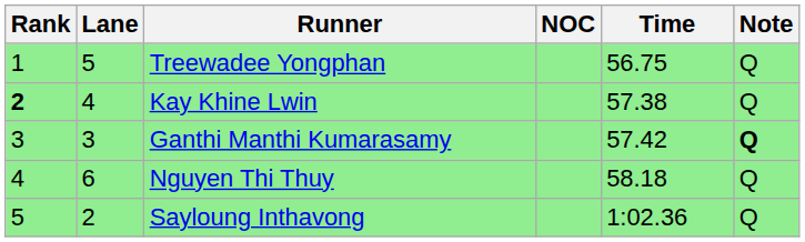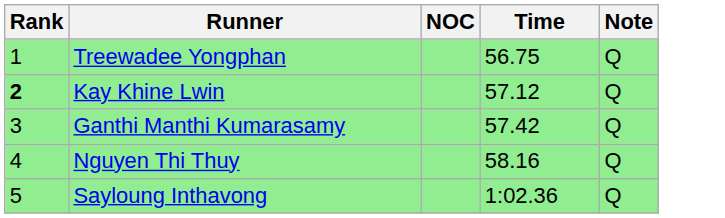- column: Lane | 5 | 4 | 3 | 6 | 2
Kay Khine Lwin | Time: 57.38 -> 57.12
Ganthi Manthi Kumarasamy | Note: bold -> normal
Nguyen Thi Thuy | Time: 58.18 -> 58.16
